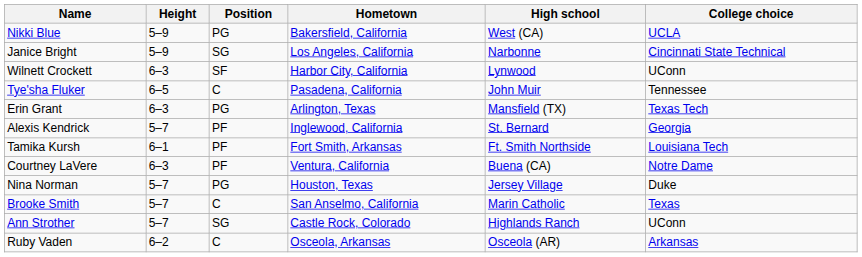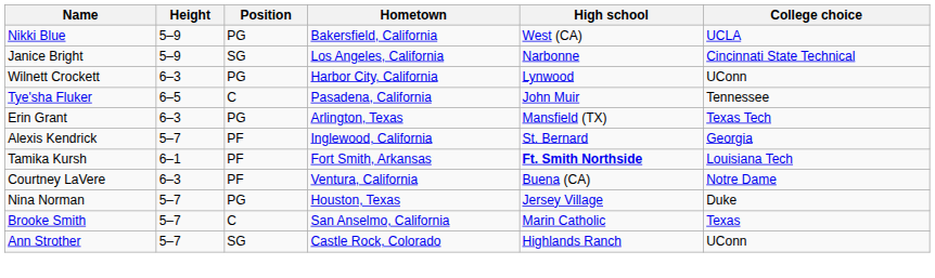Wilnett Crockett | Position: SF -> PG
Tamika Kursh | High school: normal -> bold
- row: Ruby Vaden | 6–2 | C | Osceola, Arkansas | Osceola (AR) | Arkansas
